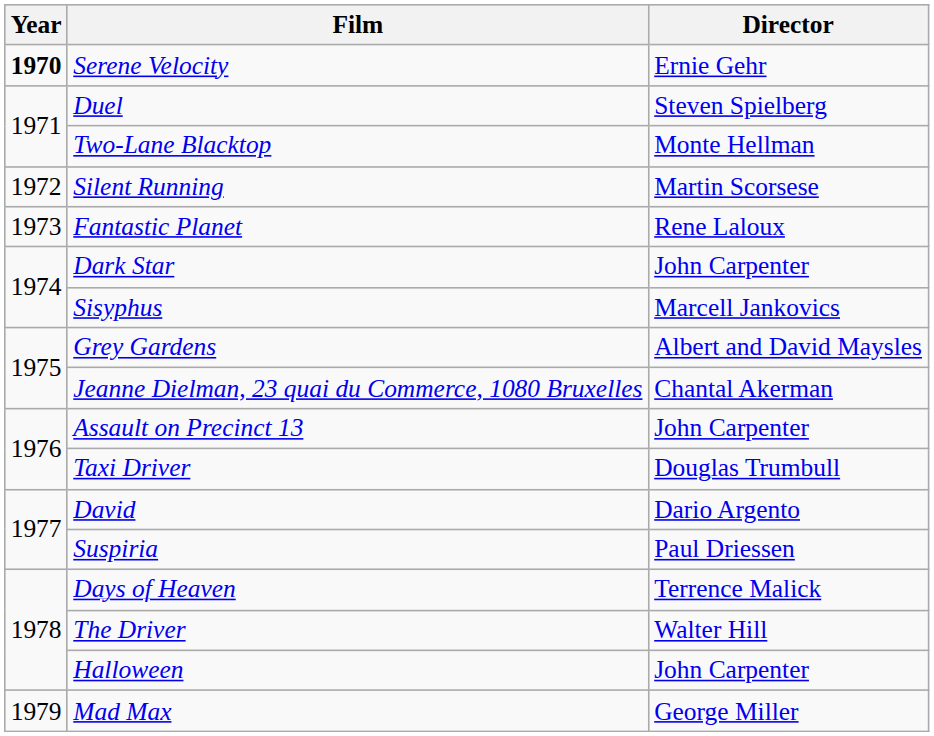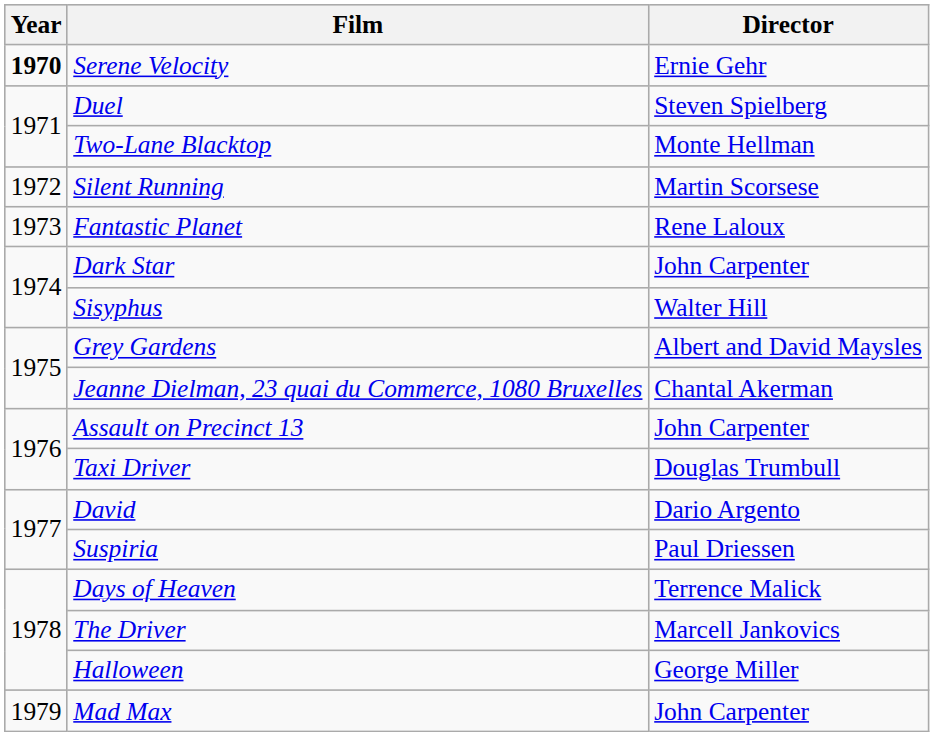Sisyphus | Director: Marcell Jankovics -> Walter Hill
The Driver | Director: Walter Hill -> Marcell Jankovics
Halloween | Director: John Carpenter -> George Miller
Mad Max | Director: George Miller -> John Carpenter
